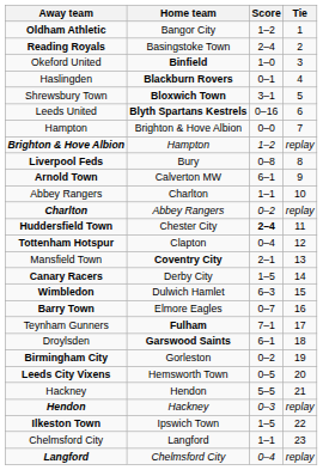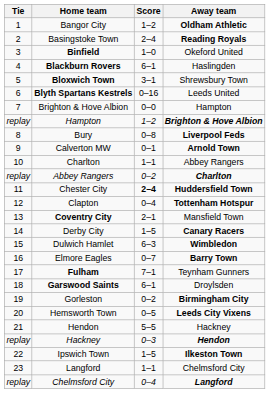columns swapped: Tie <-> Away team
Blackburn Rovers | Score: 0–1 -> 6–1
Calverton MW | Score: 6–1 -> 0–1
